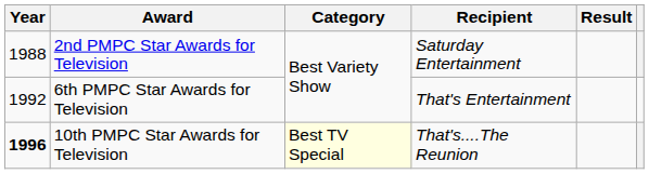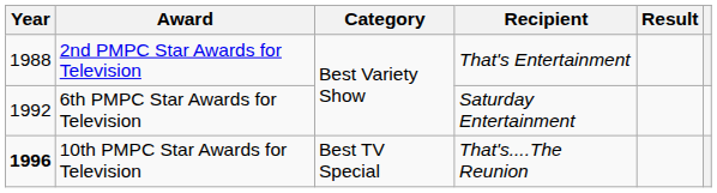2nd PMPC Star Awards for Television | Recipient: Saturday Entertainment -> That's Entertainment
6th PMPC Star Awards for Television | Recipient: That's Entertainment -> Saturday Entertainment
10th PMPC Star Awards for Television | Category: lightyellow background -> no background
